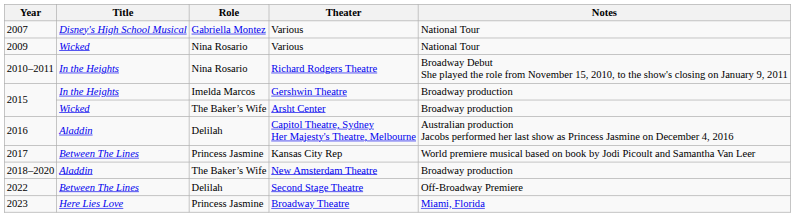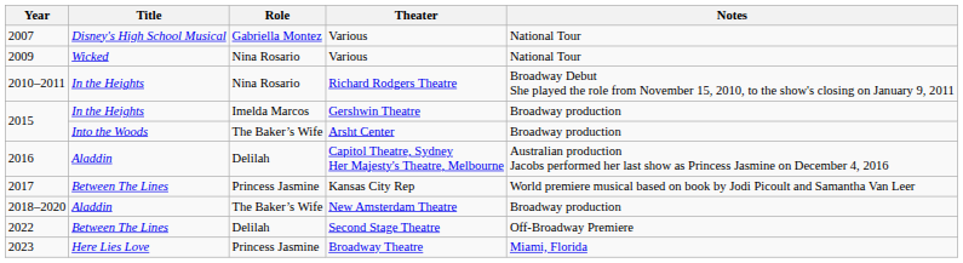Arsht Center | Title: Wicked -> Into the Woods
